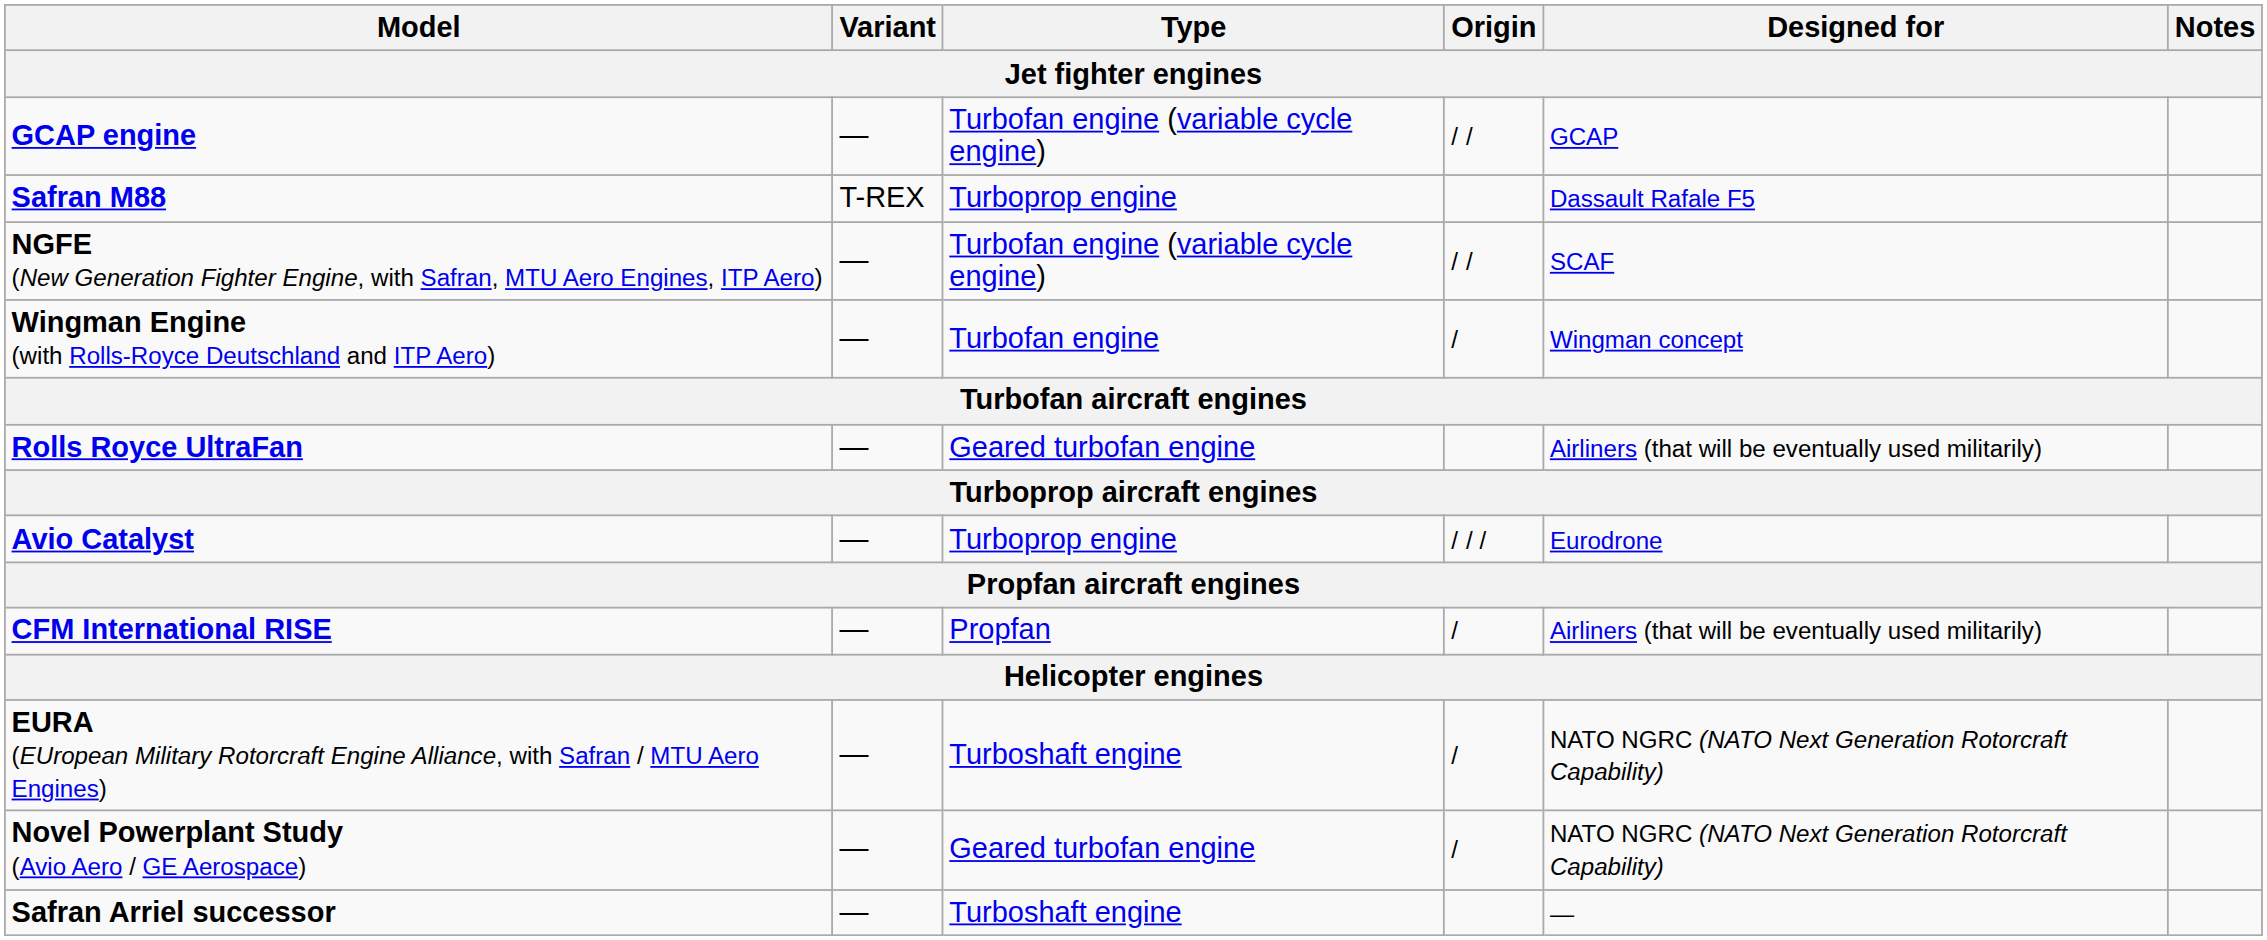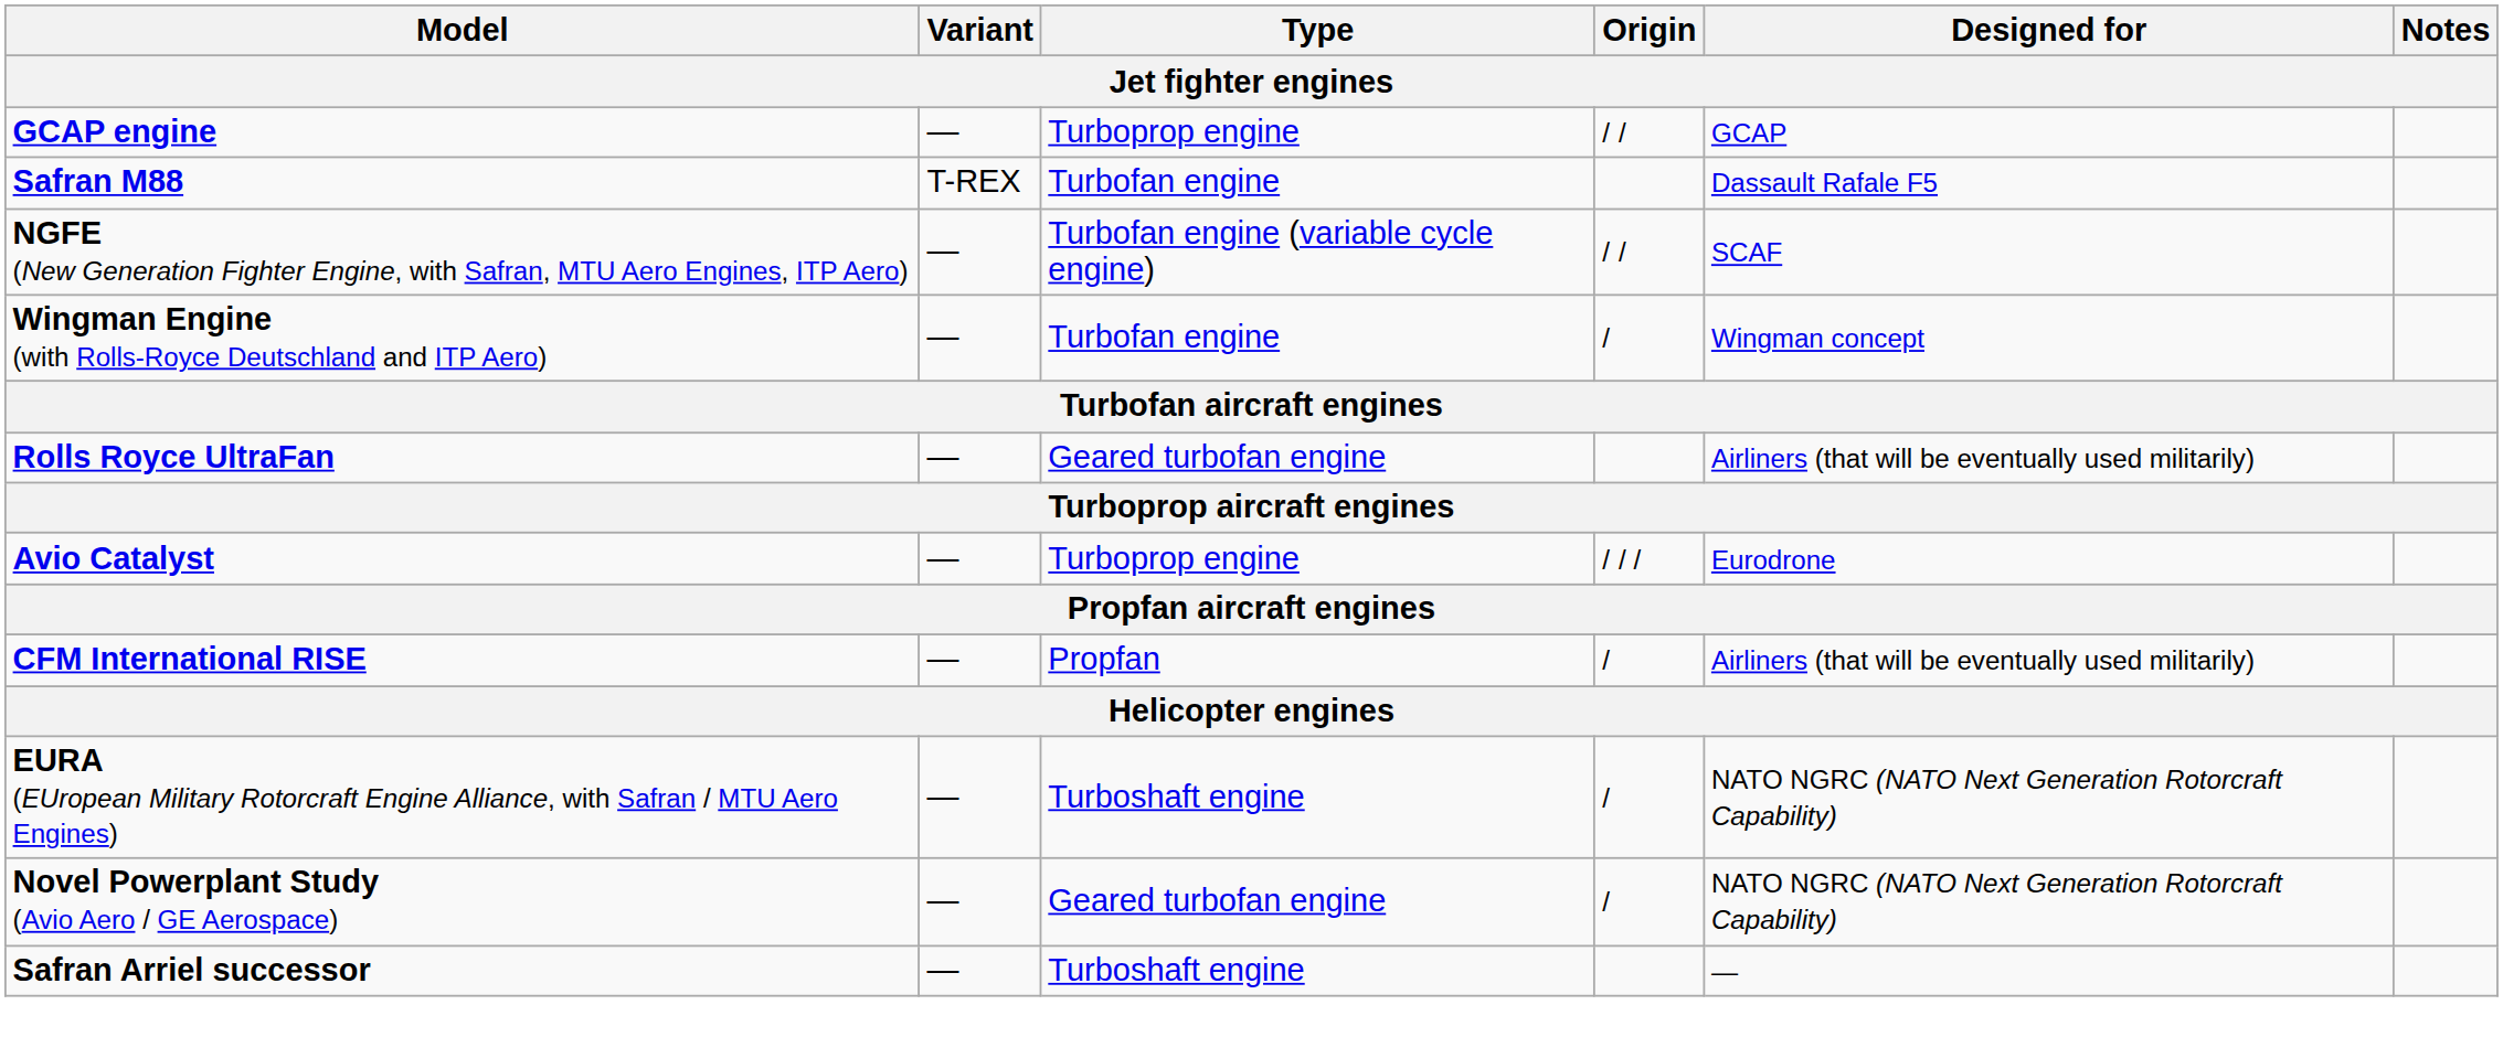GCAP engine | Type: Turbofan engine (variable cycle engine) -> Turboprop engine
Safran M88 | Type: Turboprop engine -> Turbofan engine
